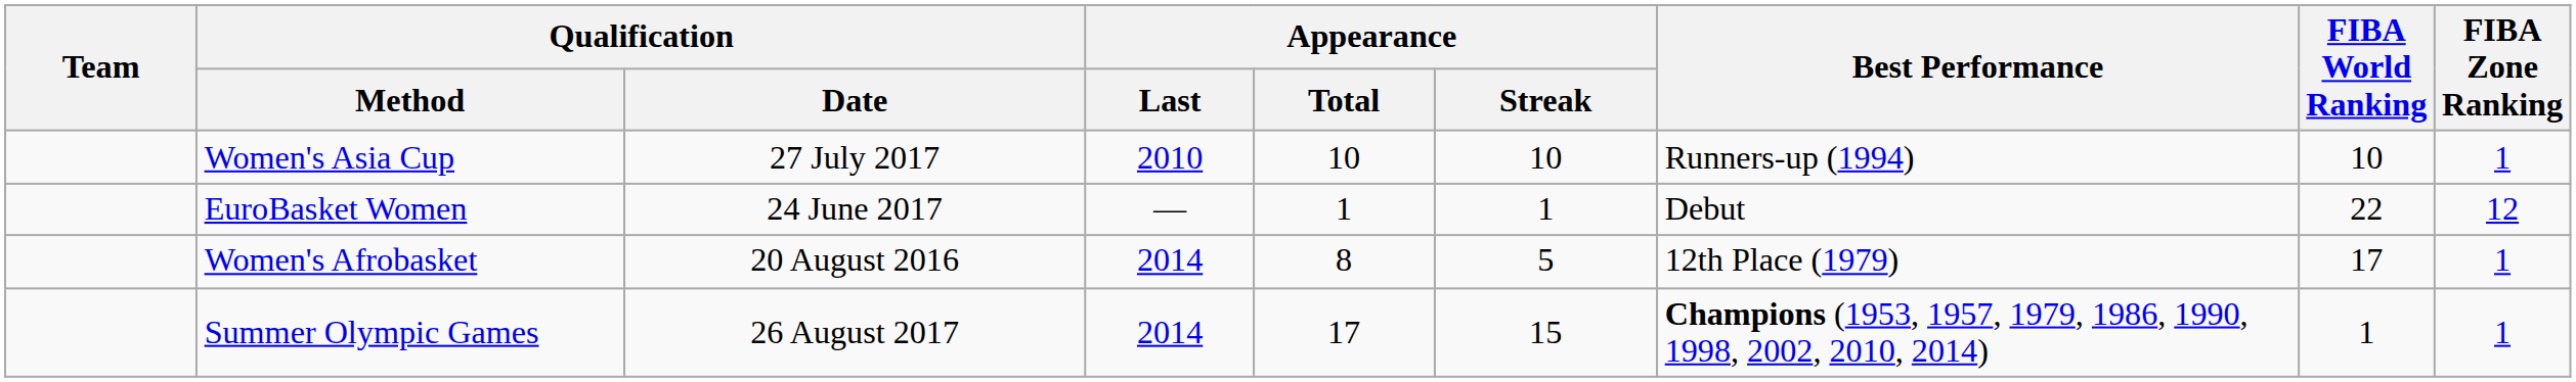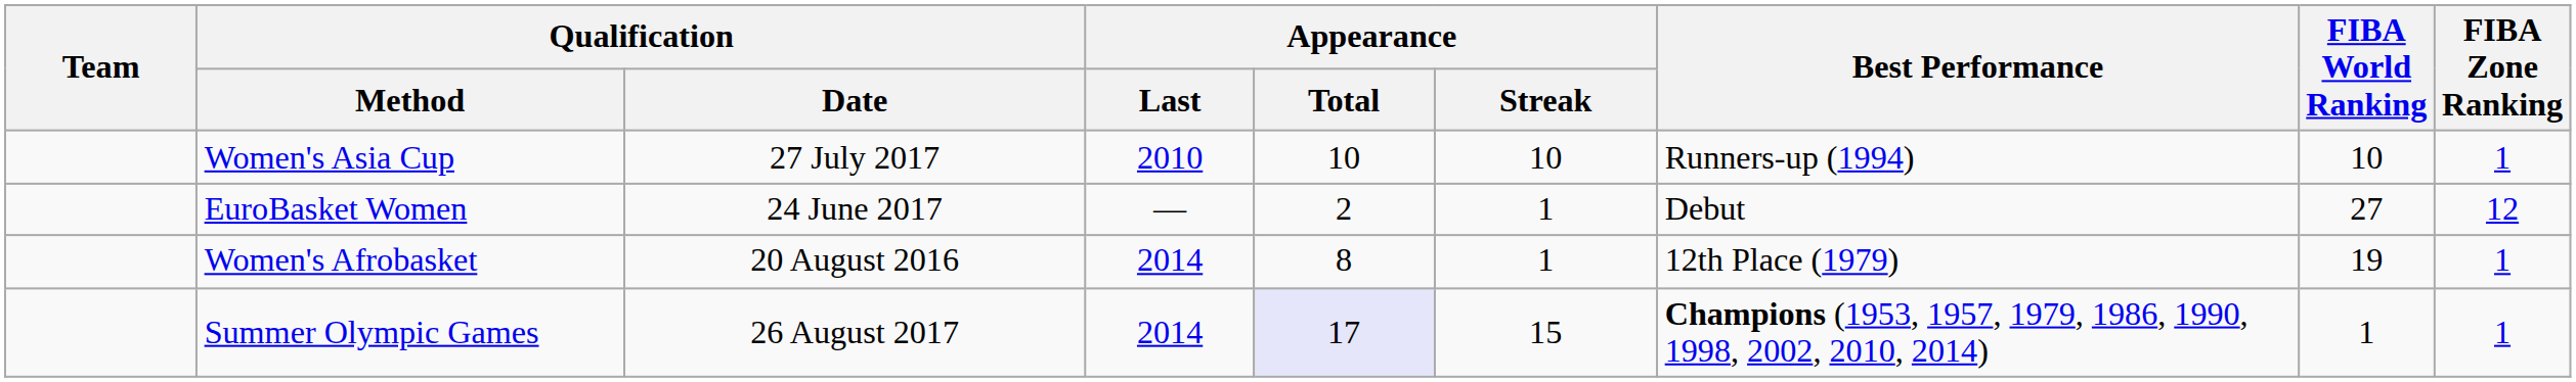EuroBasket Women | Appearance / Total: 1 -> 2
EuroBasket Women | FIBA World Ranking: 22 -> 27
Women's Afrobasket | Appearance / Streak: 5 -> 1
Women's Afrobasket | FIBA World Ranking: 17 -> 19
Summer Olympic Games | Appearance / Total: no background -> lavender background
